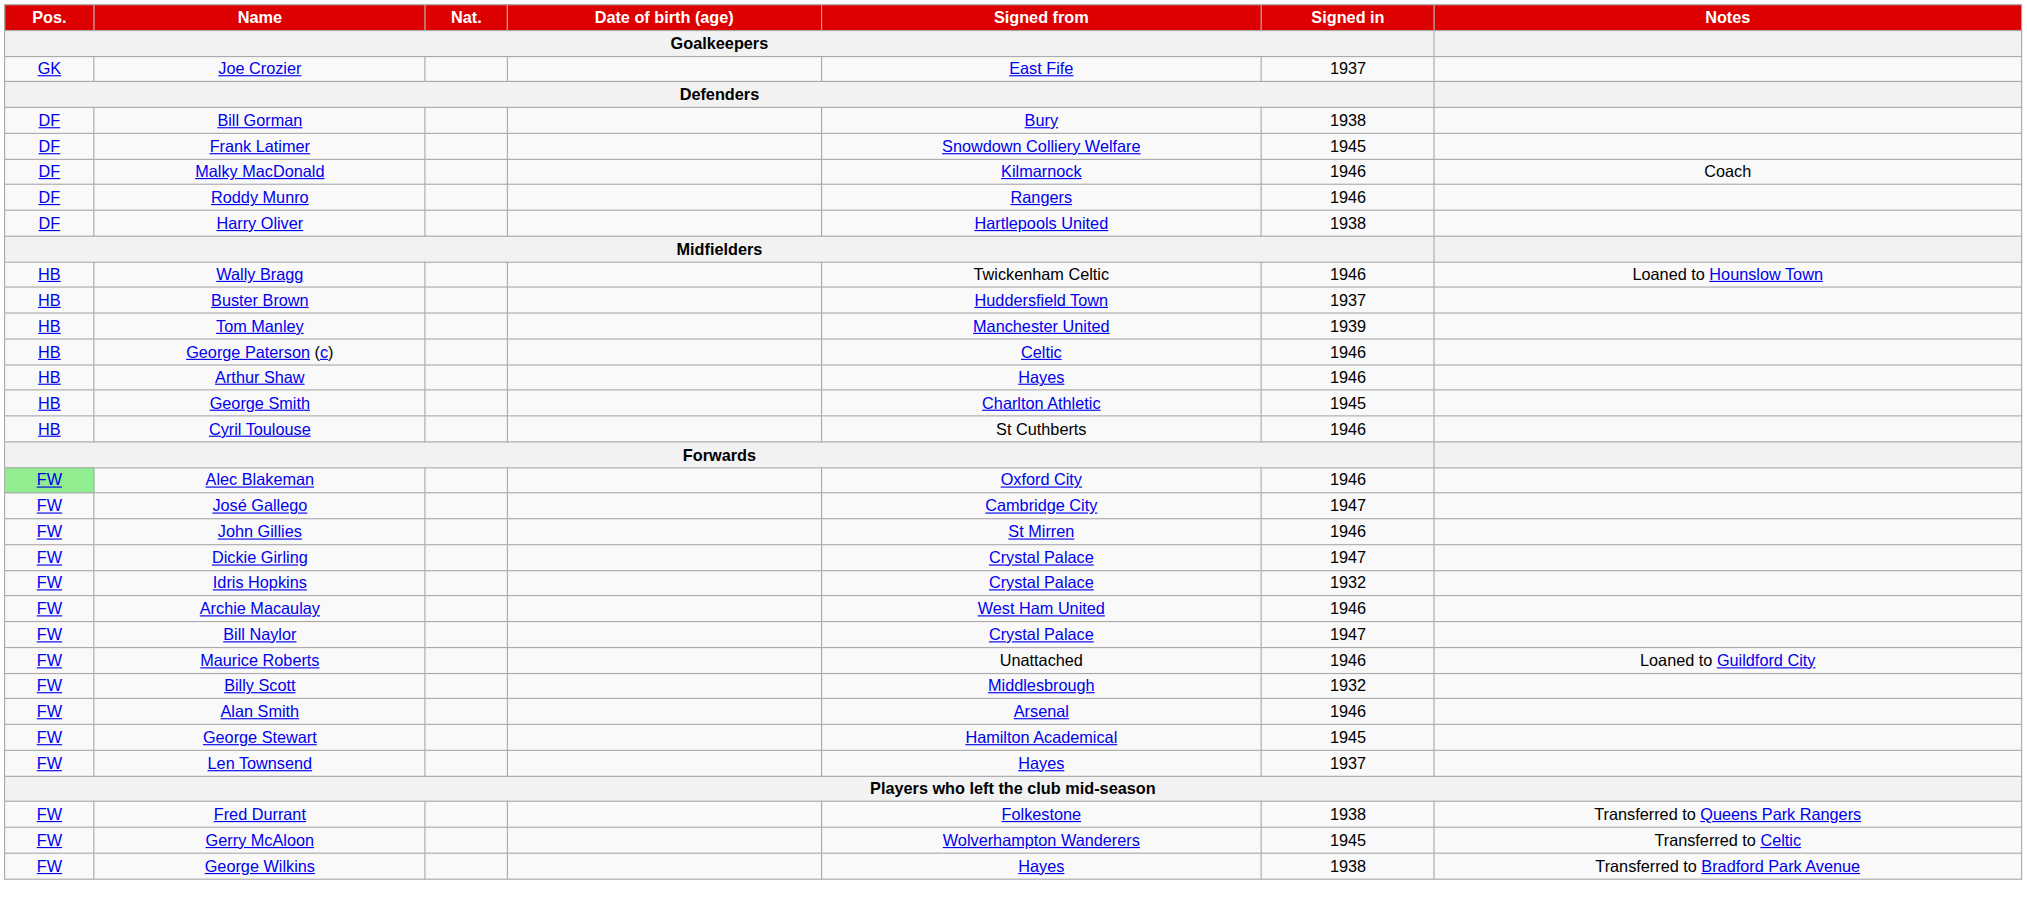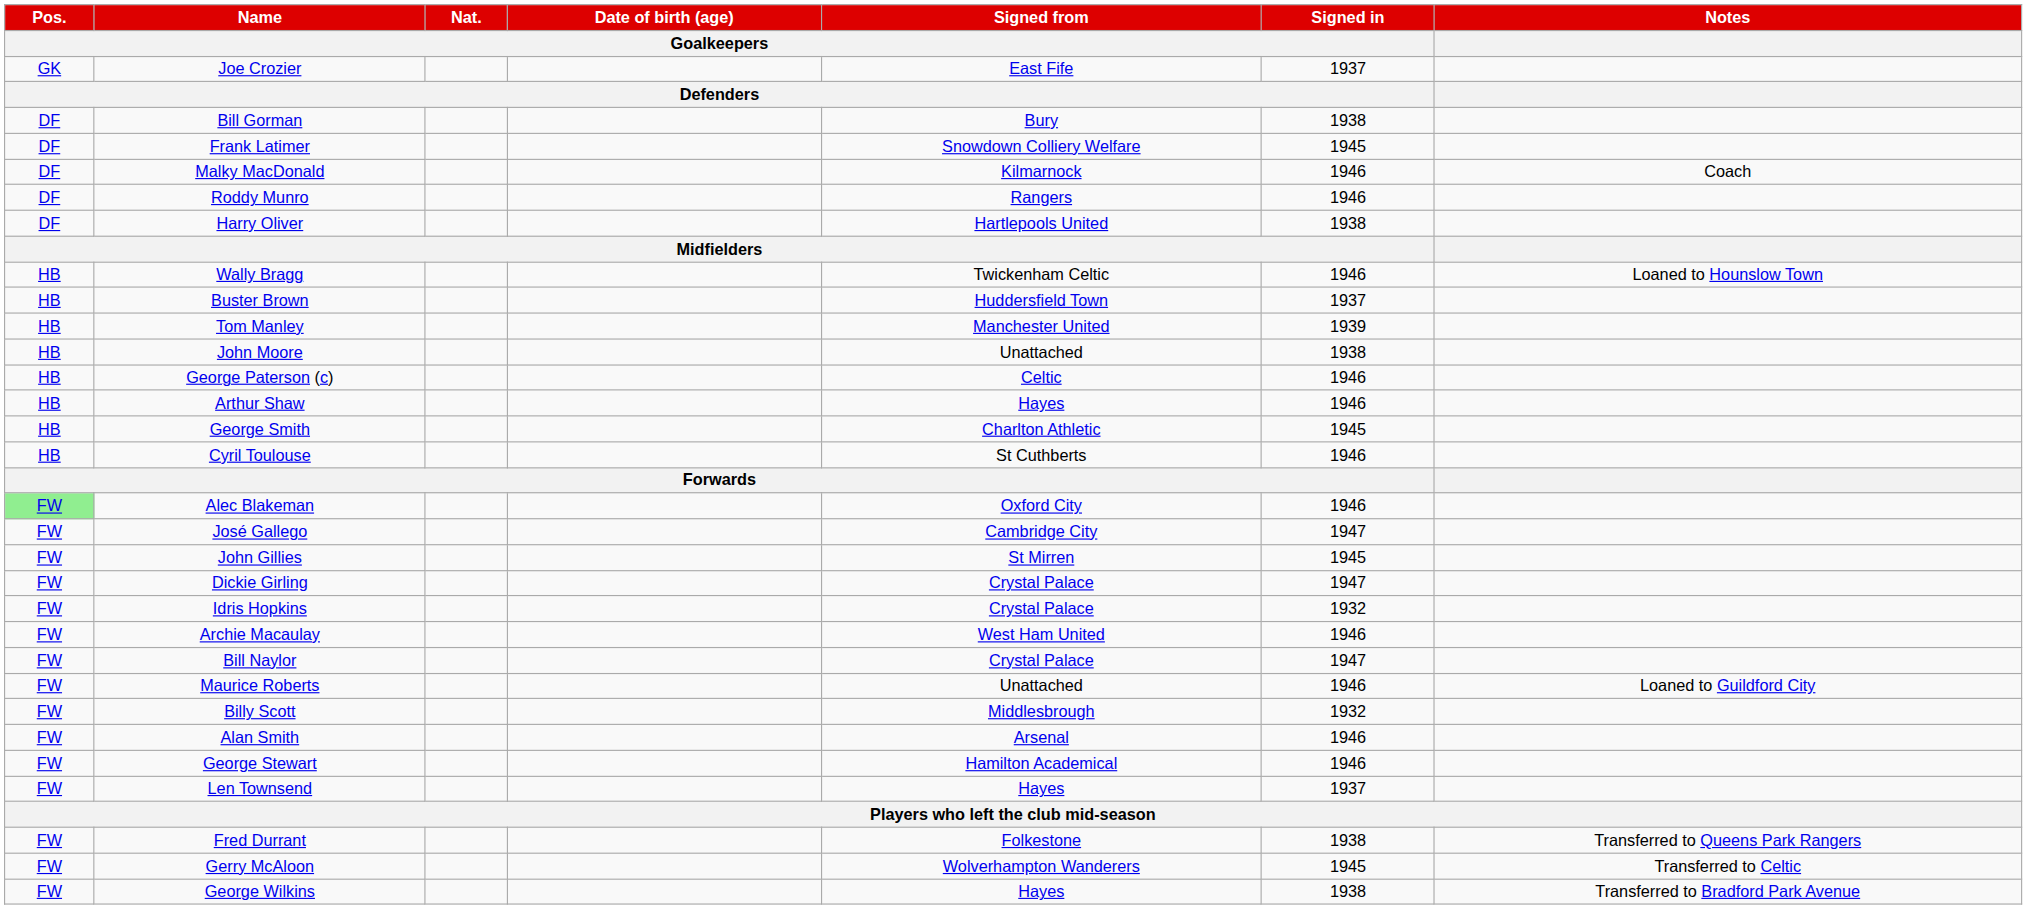+ row: HB | John Moore | Unattached | 1938
John Gillies | Signed in / Goalkeepers: 1946 -> 1945
George Stewart | Signed in / Goalkeepers: 1945 -> 1946
